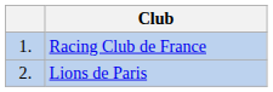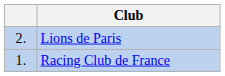rows swapped: Racing Club de France <-> Lions de Paris
